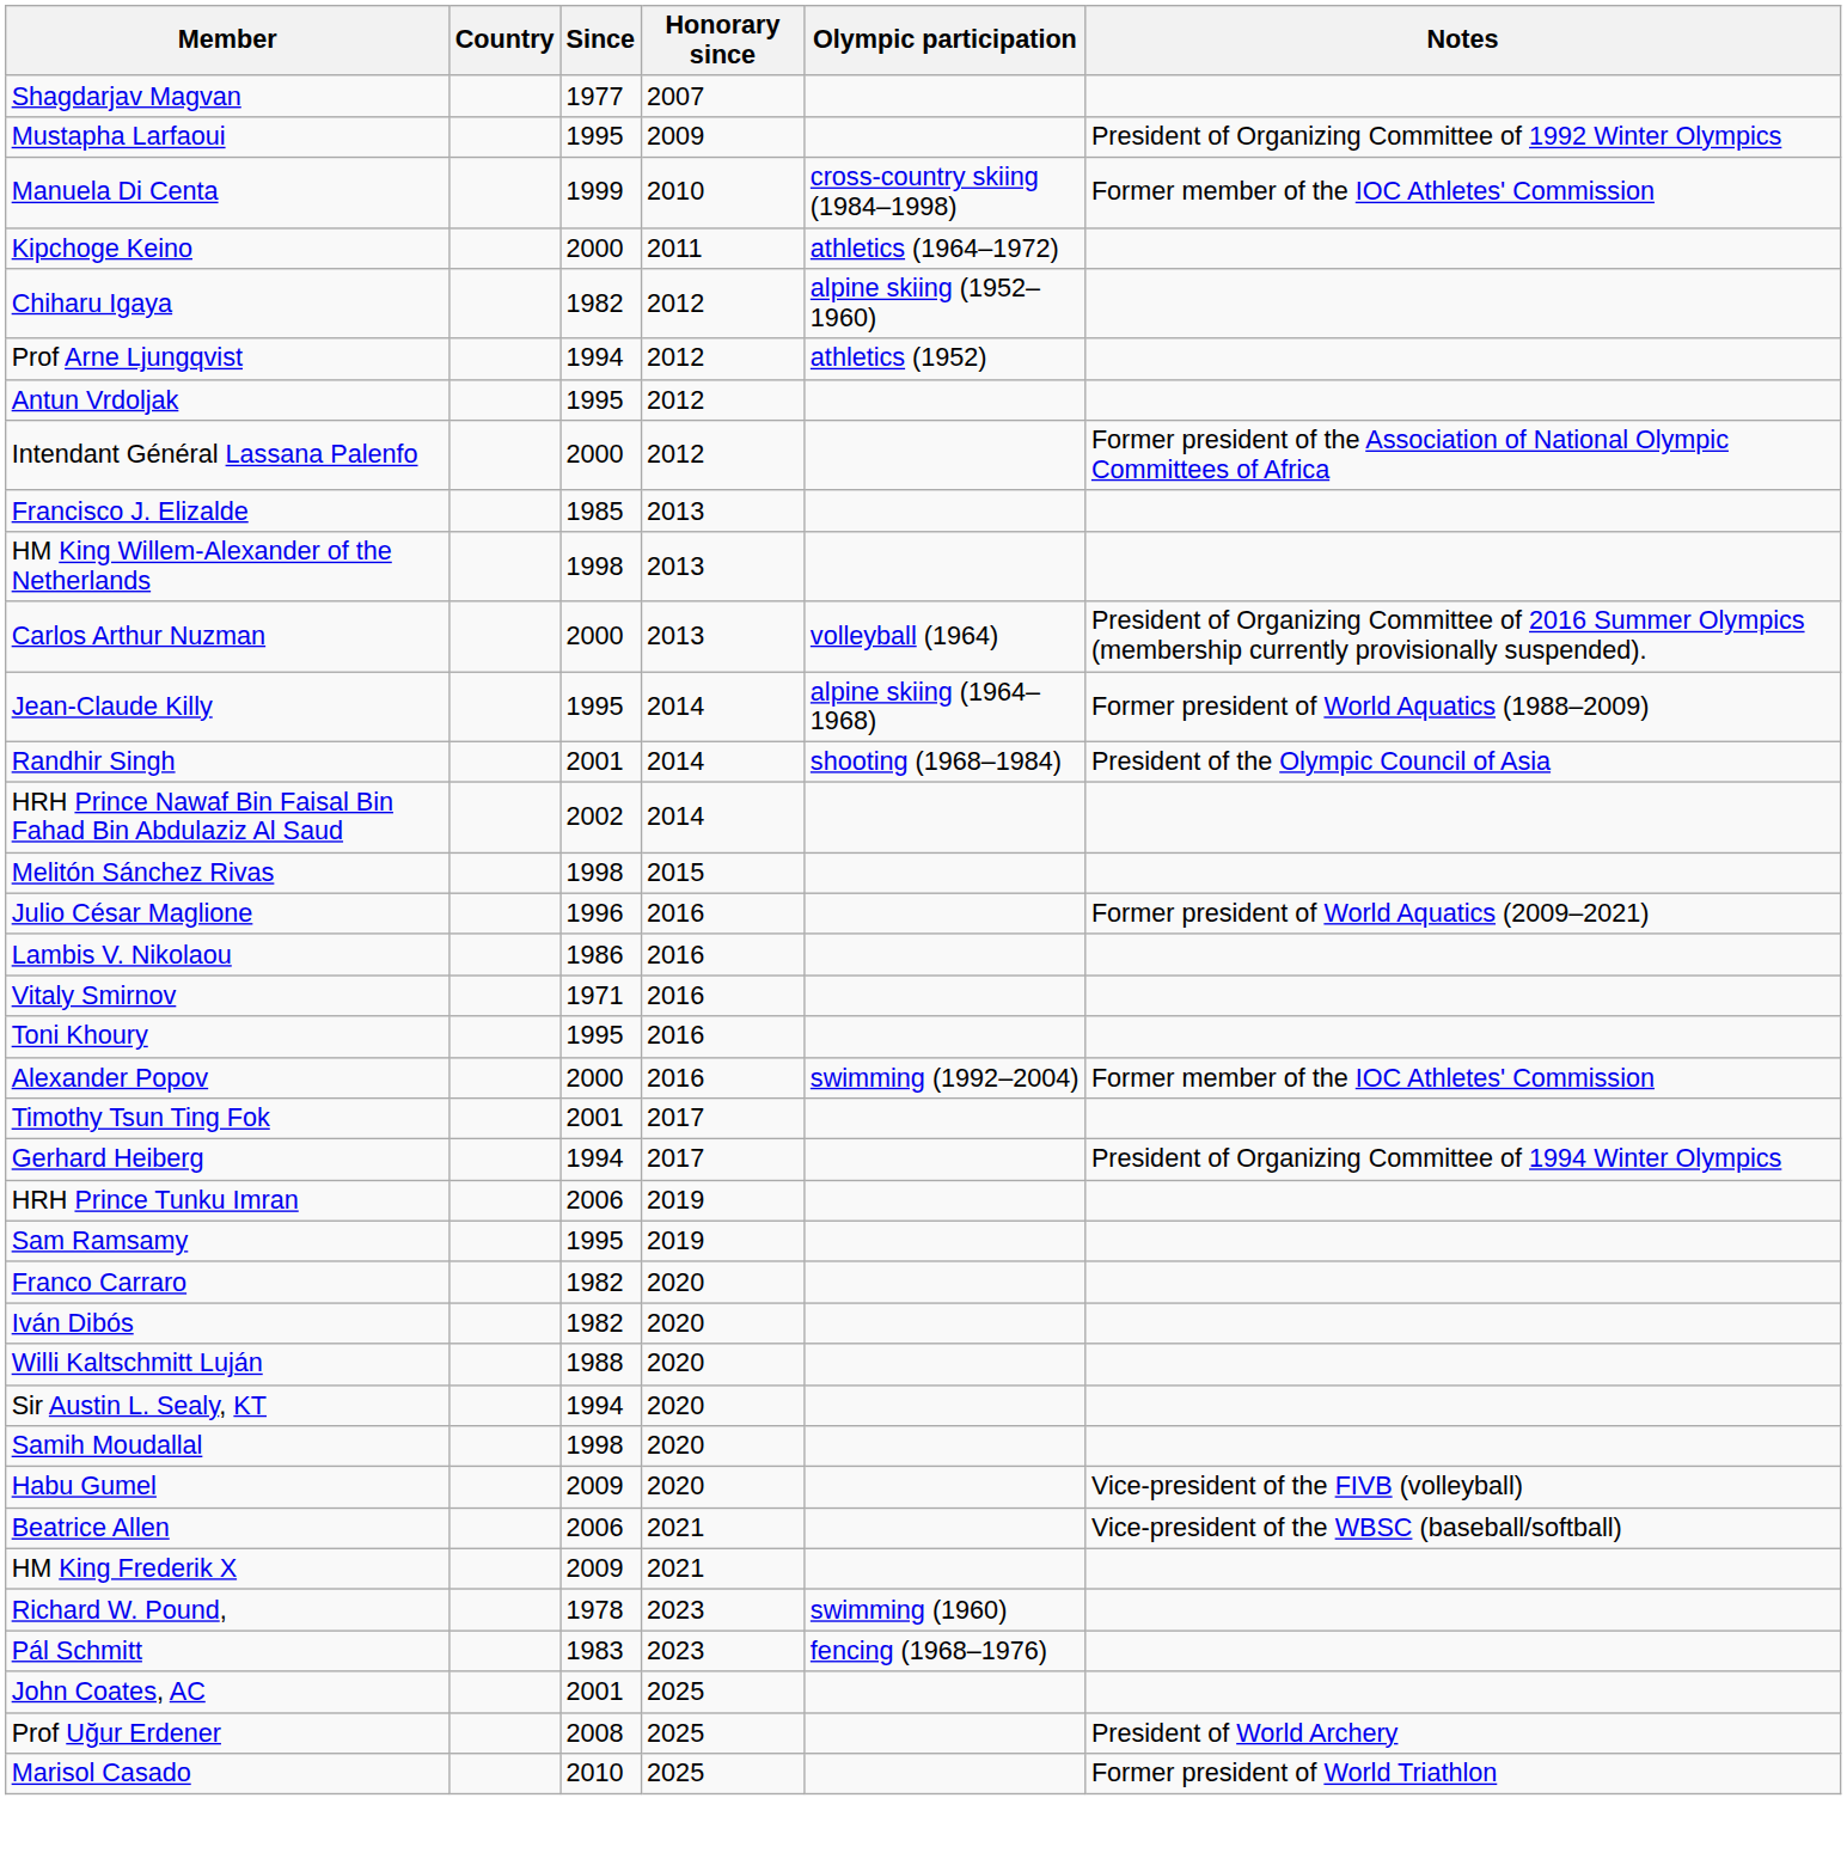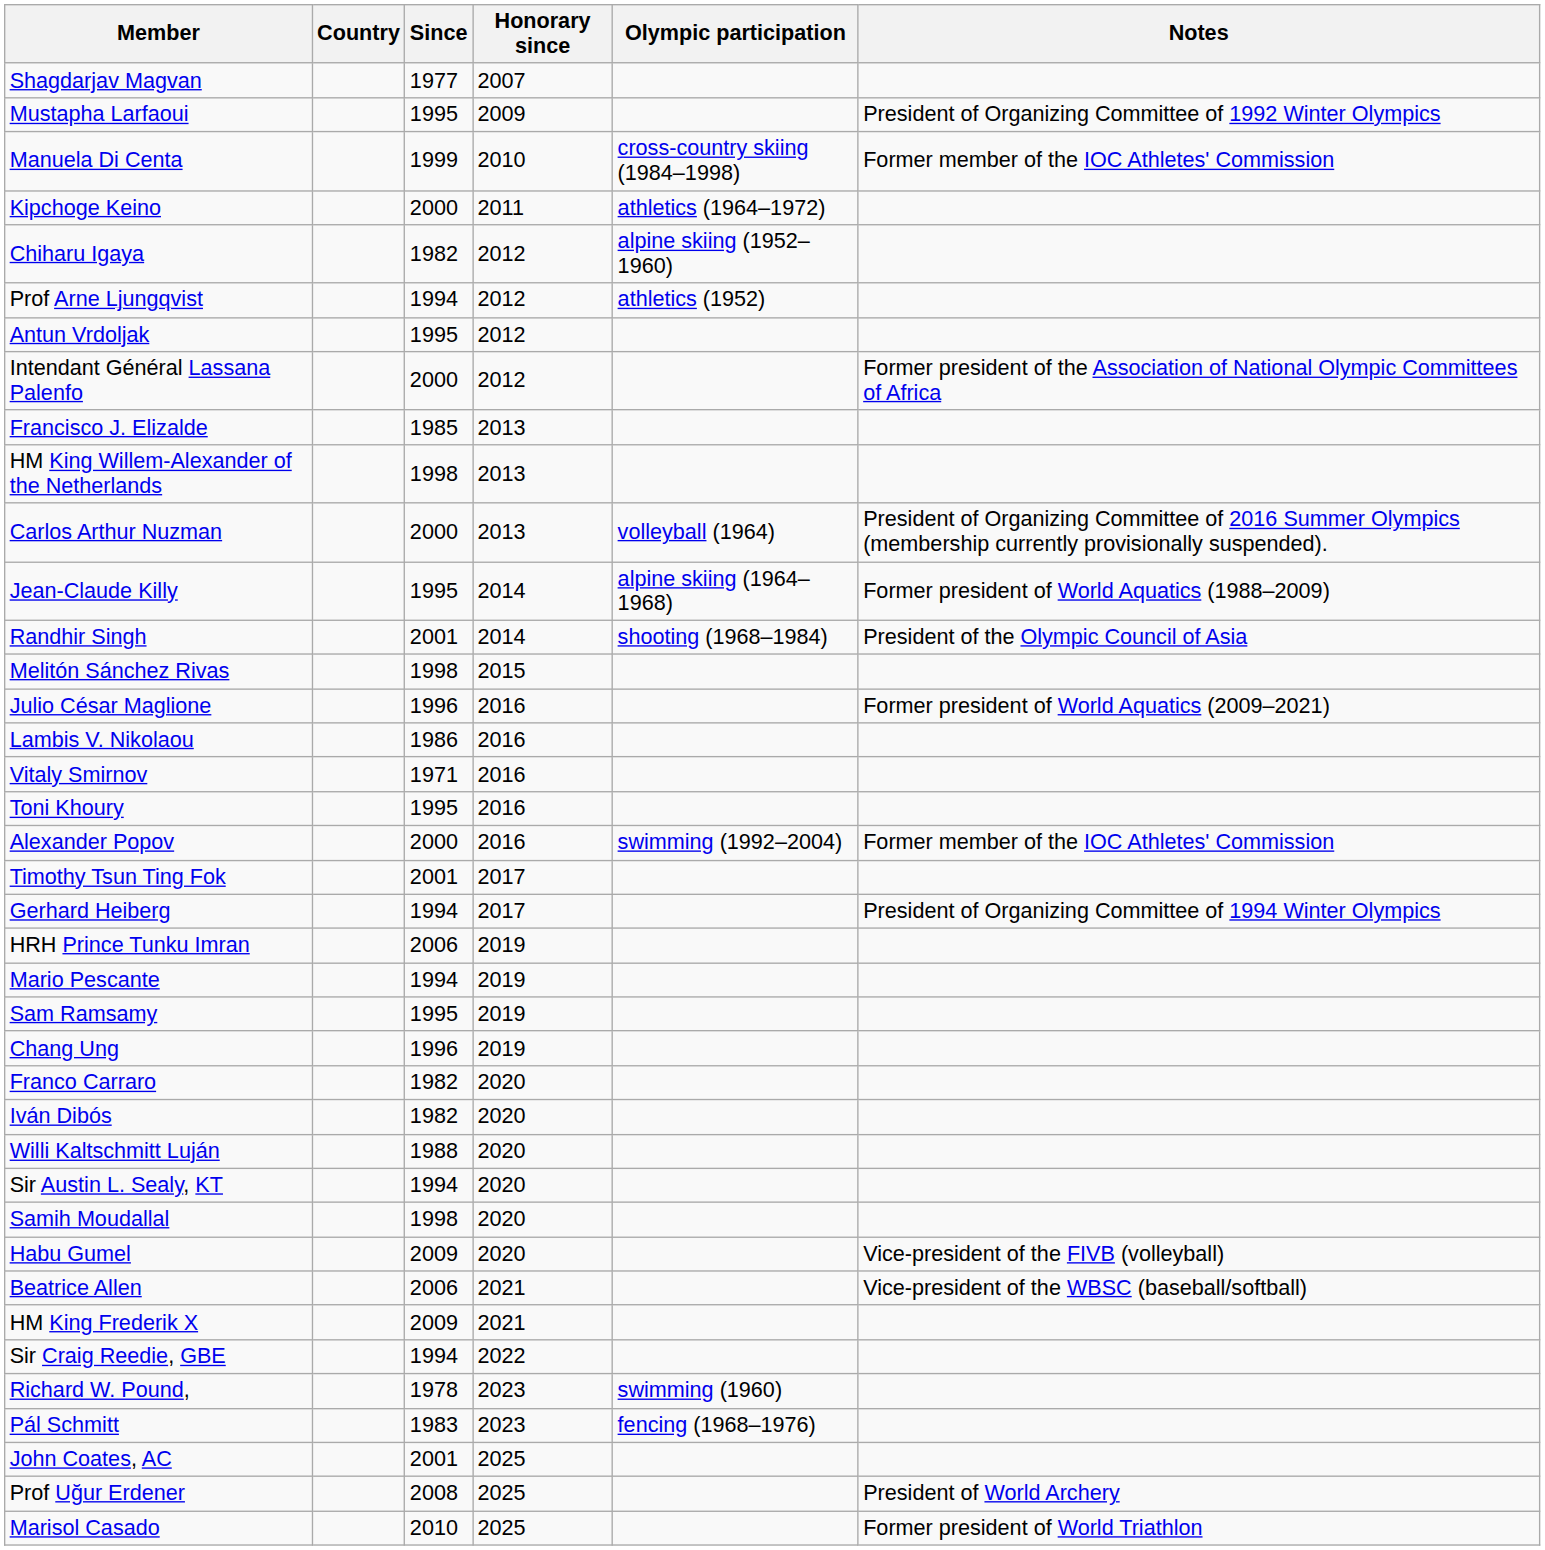- row: HRH Prince Nawaf Bin Faisal Bin Fahad Bin Abdulaziz Al Saud | 2002 | 2014
+ row: Mario Pescante | 1994 | 2019
+ row: Chang Ung | 1996 | 2019
+ row: Sir Craig Reedie, GBE | 1994 | 2022
